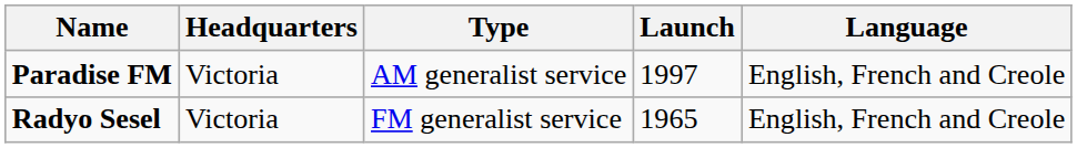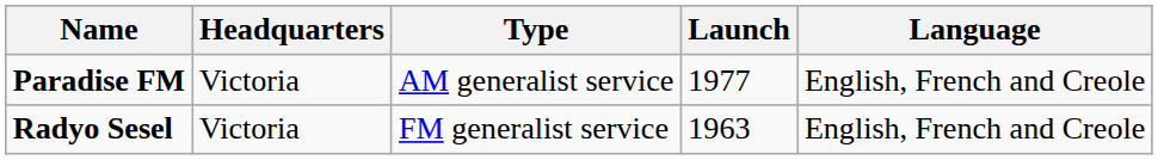Paradise FM | Launch: 1997 -> 1977
Radyo Sesel | Launch: 1965 -> 1963
